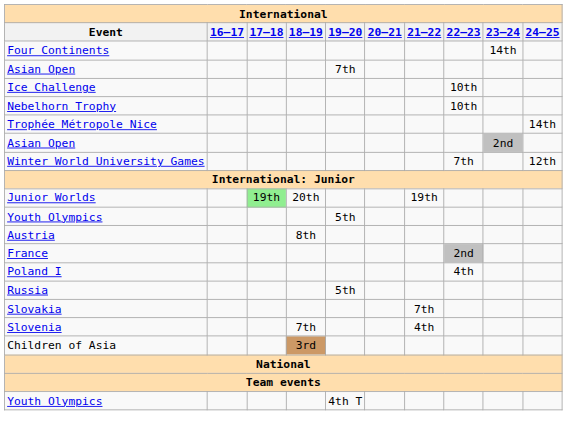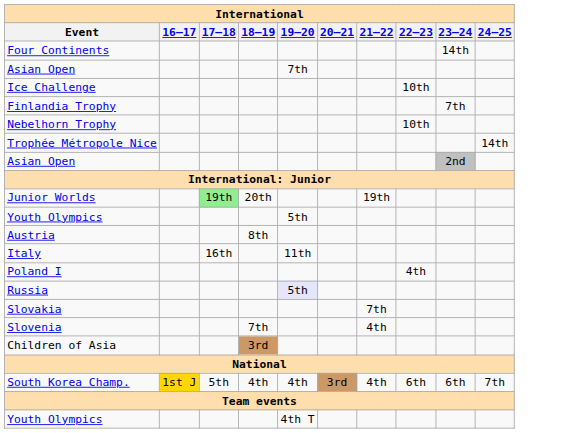+ row: Finlandia Trophy | 7th
- row: Winter World University Games | 7th | 12th
+ row: Italy | 16th | 11th
- row: France | 2nd
Russia | 19–20: no background -> lavender background
+ row: South Korea Champ. | 1st J | 5th | 4th | 4th | 3rd | 4th | 6th | 6th | 7th
